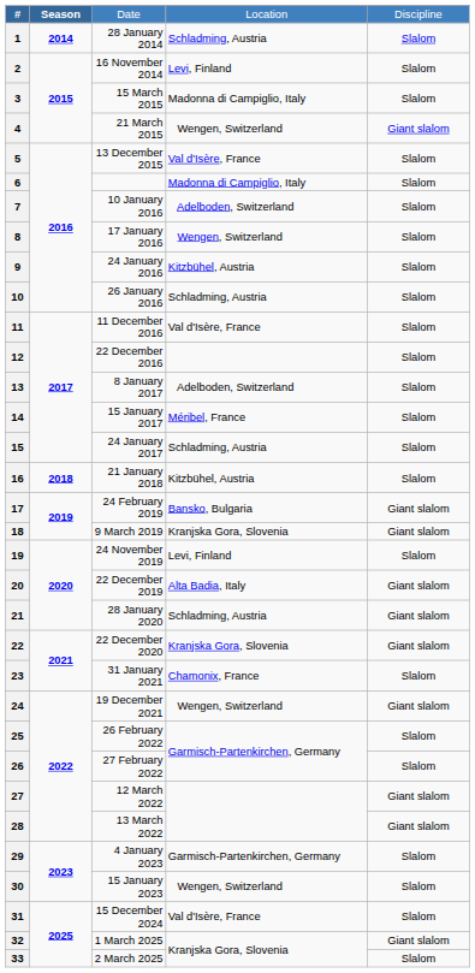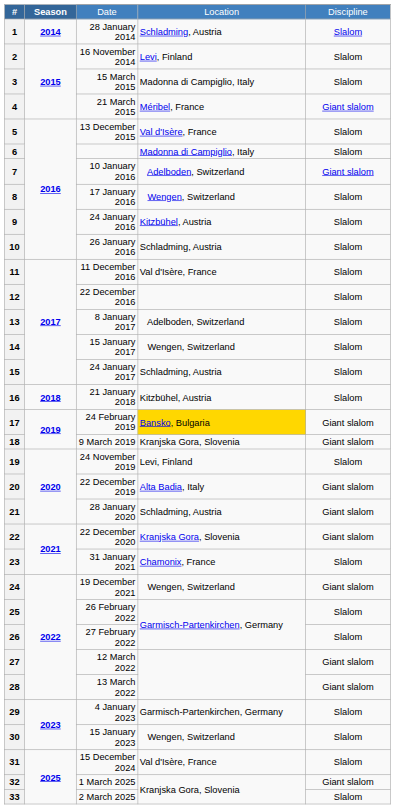4 | column 4: Wengen, Switzerland -> Méribel, France
7 | column 5: Slalom -> Giant slalom
14 | column 4: Méribel, France -> Wengen, Switzerland
17 | column 4: no background -> gold background
